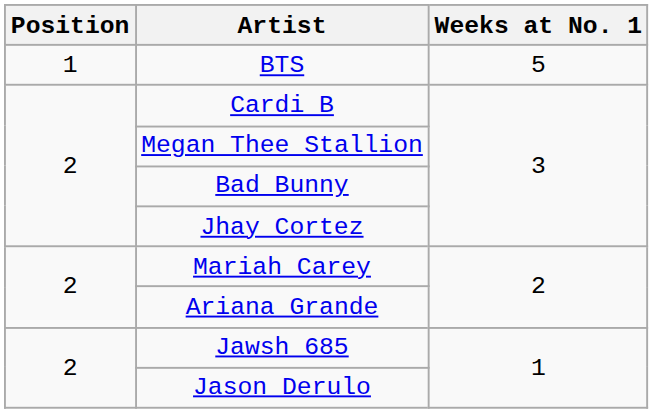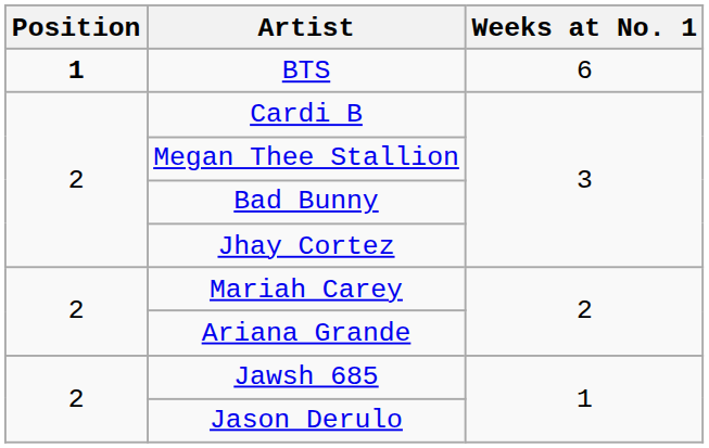BTS | Position: normal -> bold
BTS | Weeks at No. 1: 5 -> 6
